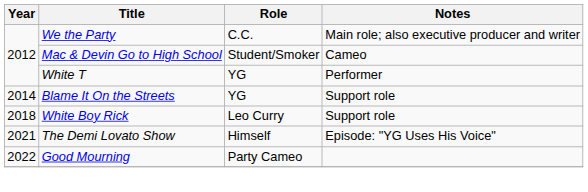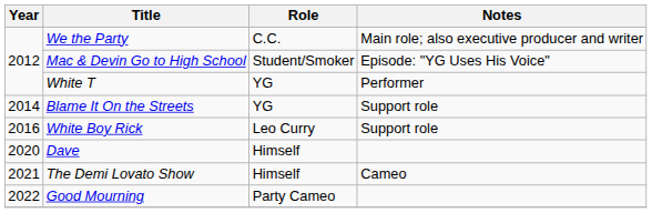Mac & Devin Go to High School | Notes: Cameo -> Episode: "YG Uses His Voice"
White Boy Rick | Year: 2018 -> 2016
+ row: 2020 | Dave | Himself
The Demi Lovato Show | Notes: Episode: "YG Uses His Voice" -> Cameo
